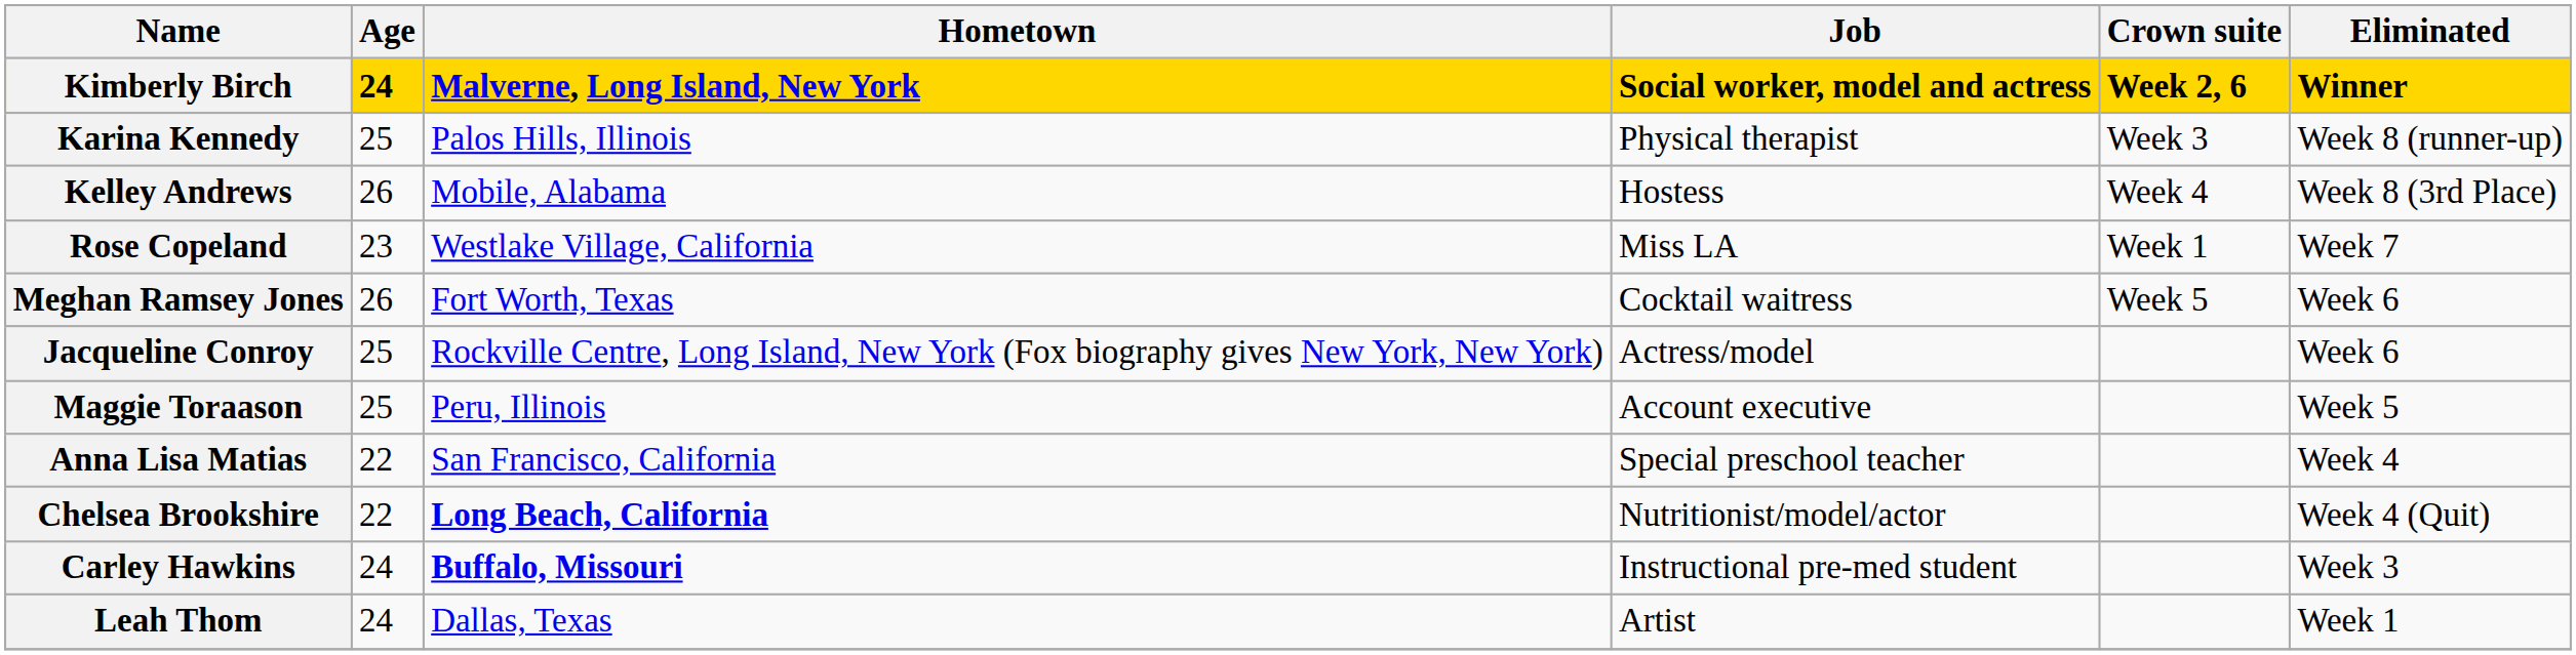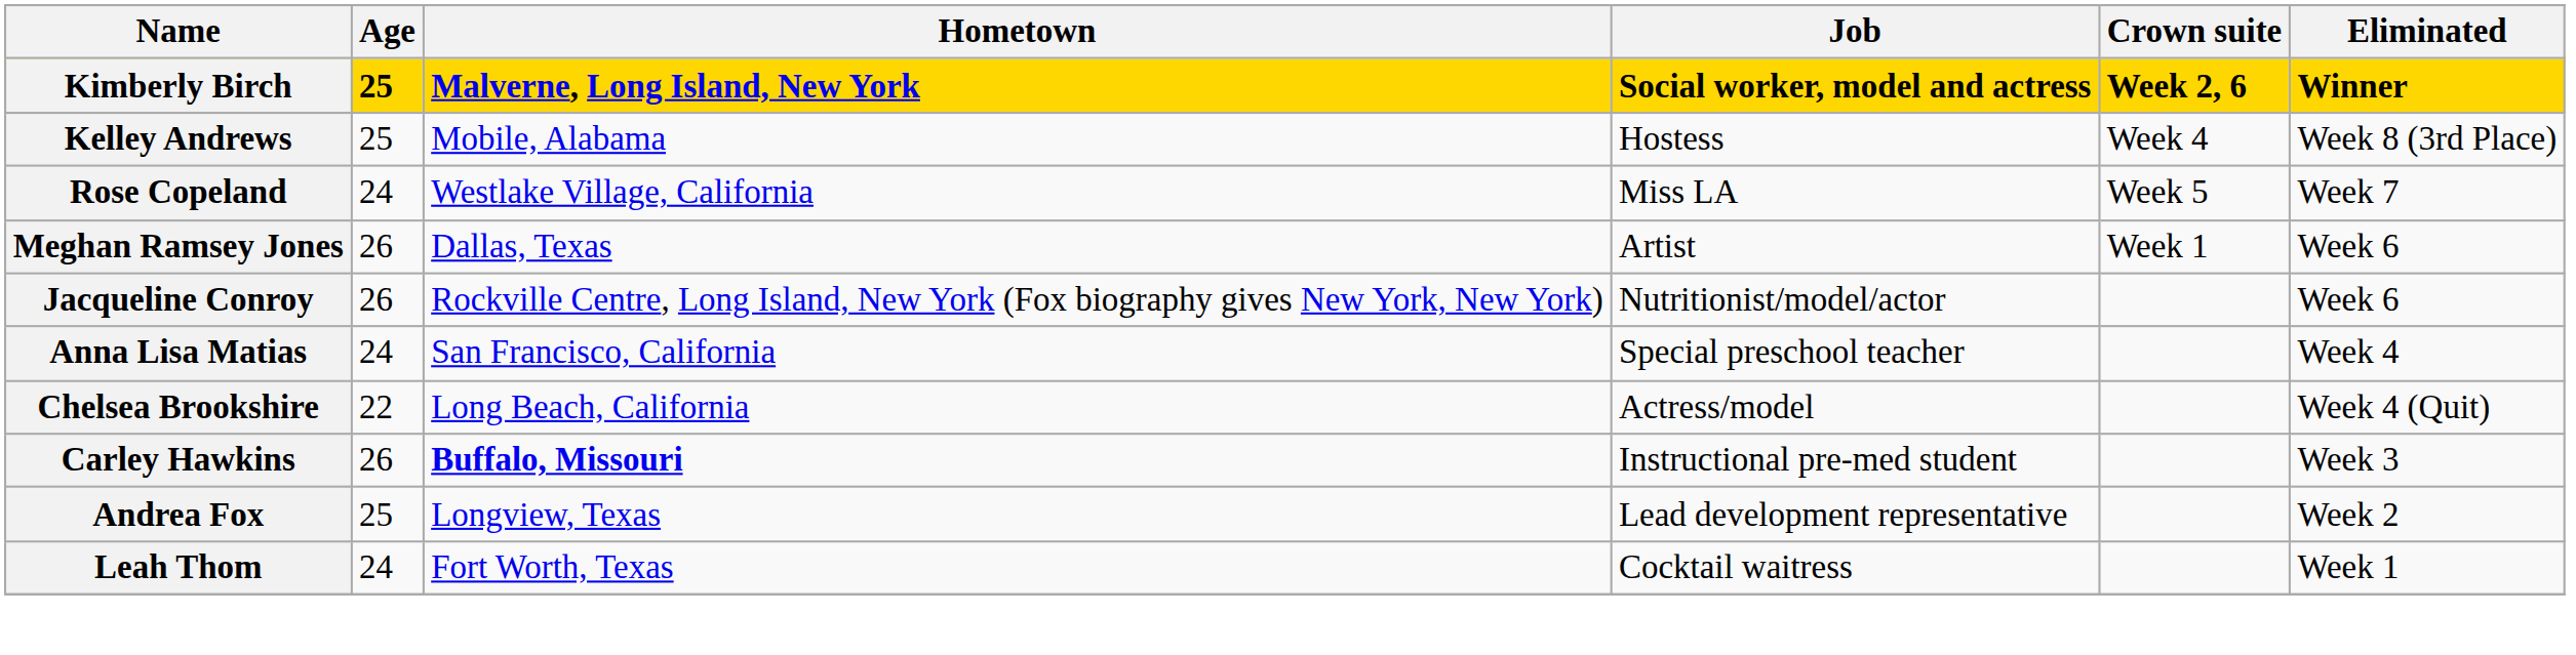Kimberly Birch | Age: 24 -> 25
- row: Karina Kennedy | 25 | Palos Hills, Illinois | Physical therapist | Week 3 | Week 8 (runner-up)
Kelley Andrews | Age: 26 -> 25
Rose Copeland | Age: 23 -> 24
Rose Copeland | Crown suite: Week 1 -> Week 5
Meghan Ramsey Jones | Hometown: Fort Worth, Texas -> Dallas, Texas
Meghan Ramsey Jones | Job: Cocktail waitress -> Artist
Meghan Ramsey Jones | Crown suite: Week 5 -> Week 1
Jacqueline Conroy | Age: 25 -> 26
Jacqueline Conroy | Job: Actress/model -> Nutritionist/model/actor
- row: Maggie Toraason | 25 | Peru, Illinois | Account executive | Week 5
Anna Lisa Matias | Age: 22 -> 24
Chelsea Brookshire | Hometown: bold -> normal
Chelsea Brookshire | Job: Nutritionist/model/actor -> Actress/model
Carley Hawkins | Age: 24 -> 26
+ row: Andrea Fox | 25 | Longview, Texas | Lead development representative | Week 2
Leah Thom | Hometown: Dallas, Texas -> Fort Worth, Texas
Leah Thom | Job: Artist -> Cocktail waitress
